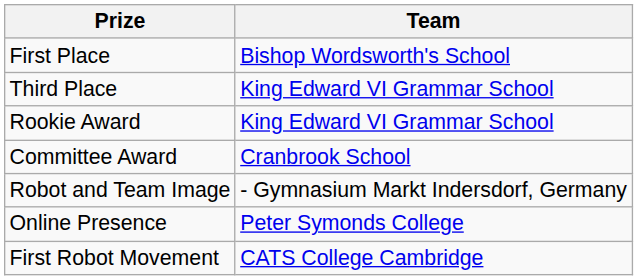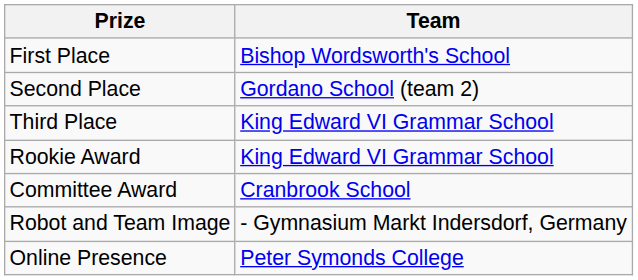+ row: Second Place | Gordano School (team 2)
- row: First Robot Movement | CATS College Cambridge
